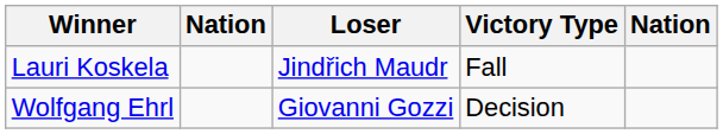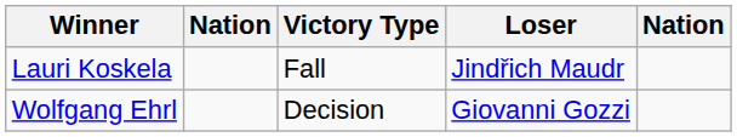columns swapped: Victory Type <-> Loser
